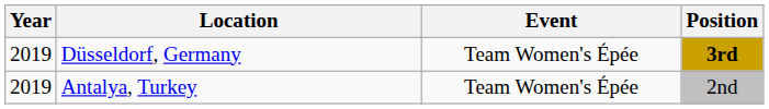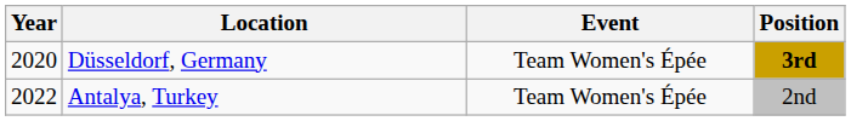Düsseldorf, Germany | Year: 2019 -> 2020
Antalya, Turkey | Year: 2019 -> 2022
